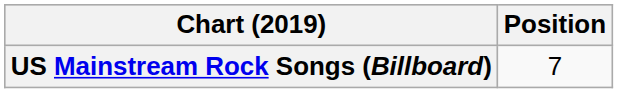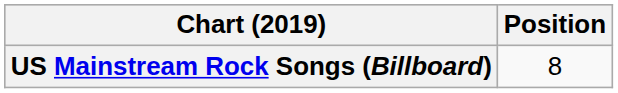US Mainstream Rock Songs (Billboard) | Position: 7 -> 8
